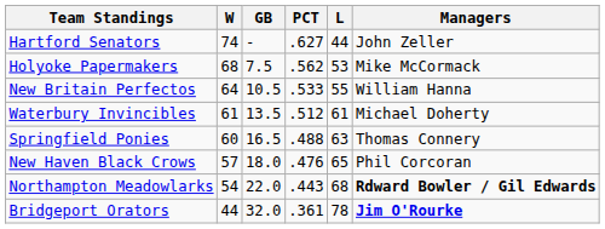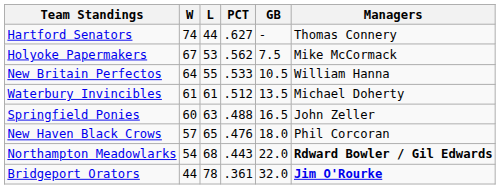columns swapped: L <-> GB
Hartford Senators | Managers: John Zeller -> Thomas Connery
Holyoke Papermakers | W: 68 -> 67
Springfield Ponies | Managers: Thomas Connery -> John Zeller
